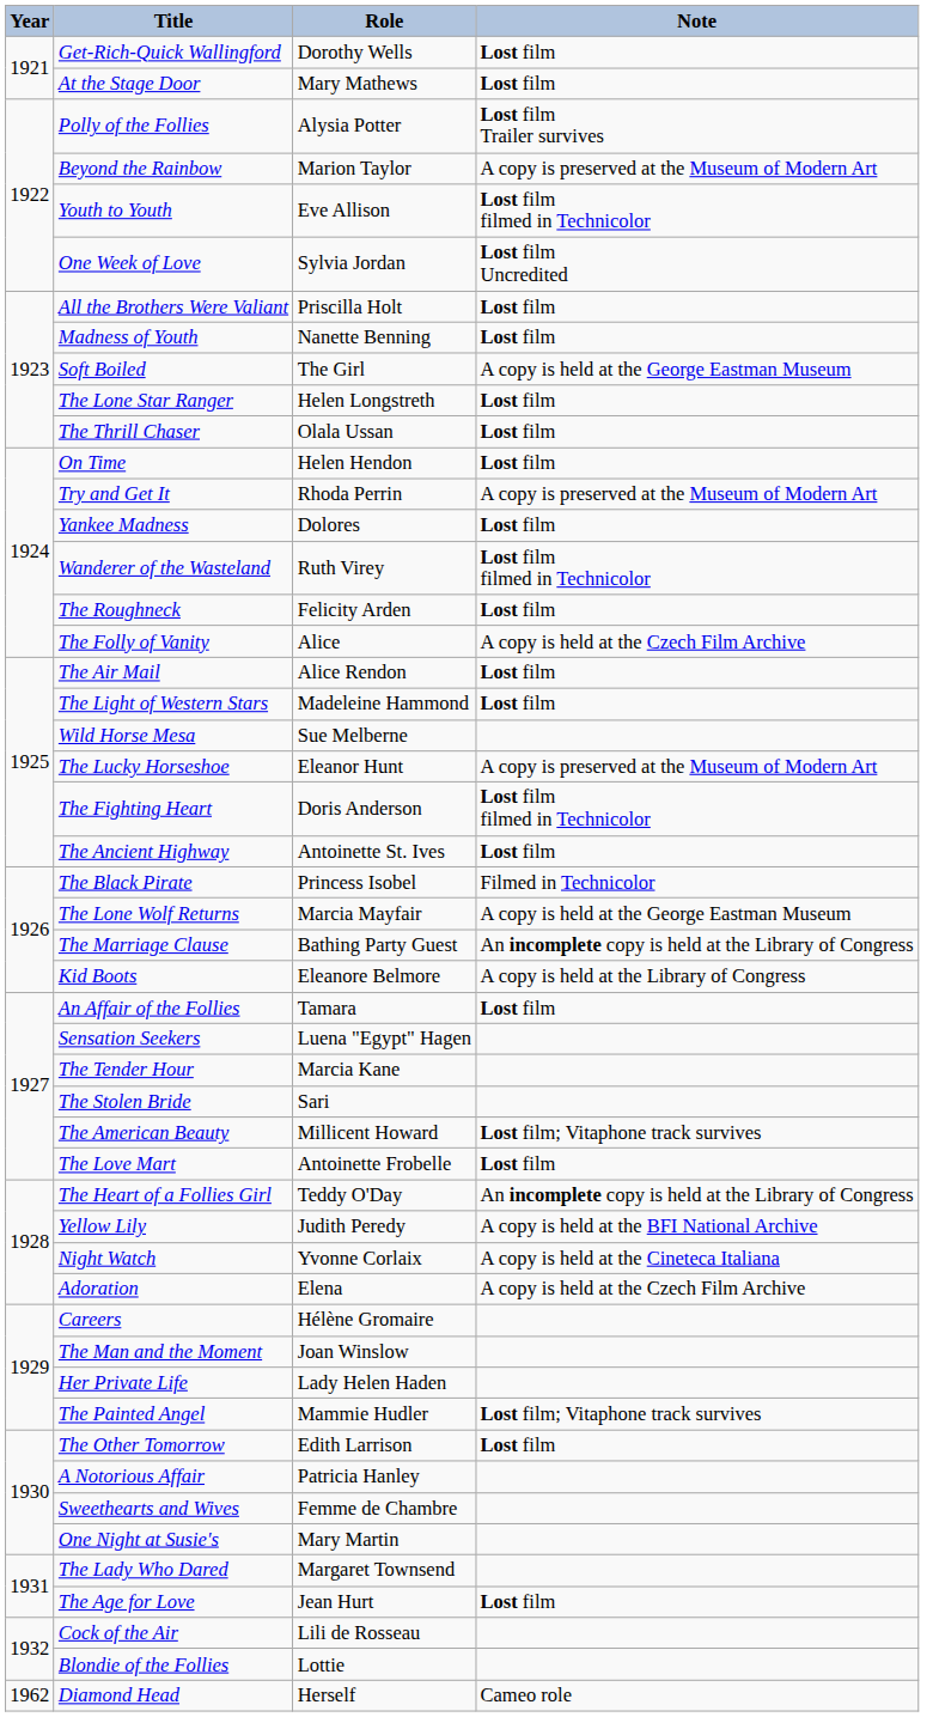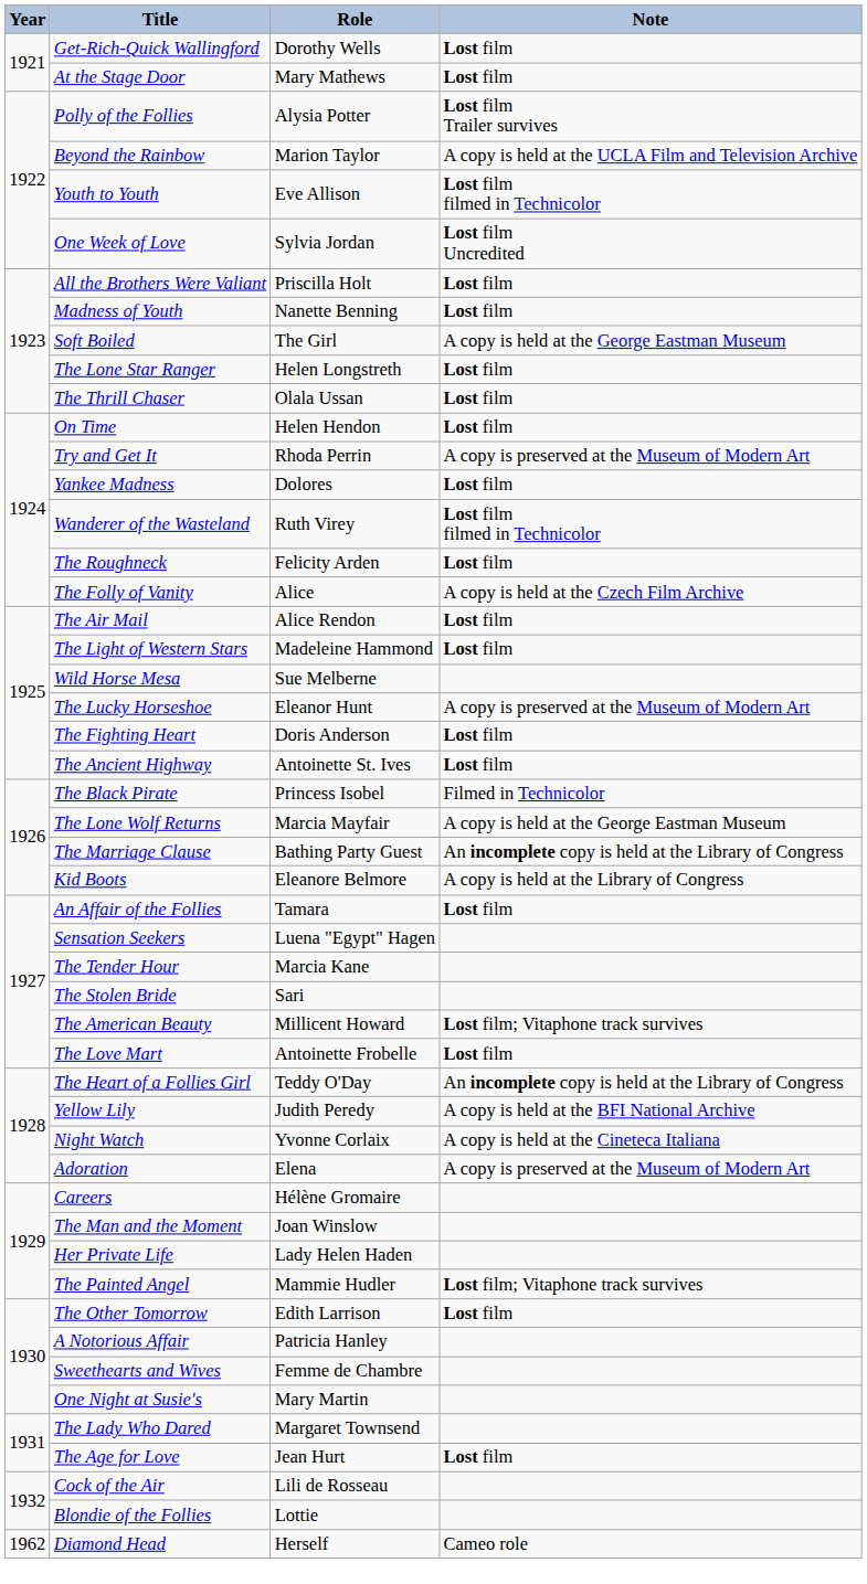Beyond the Rainbow | Note: A copy is preserved at the Museum of Modern Art -> A copy is held at the UCLA Film and Television Archive
The Fighting Heart | Note: Lost film filmed in Technicolor -> Lost film
Adoration | Note: A copy is held at the Czech Film Archive -> A copy is preserved at the Museum of Modern Art
